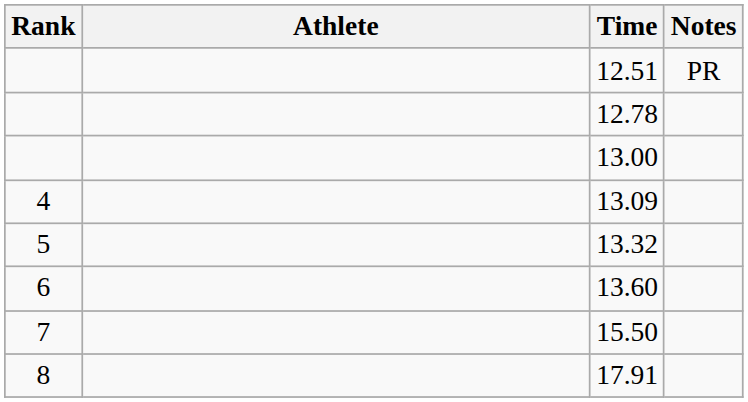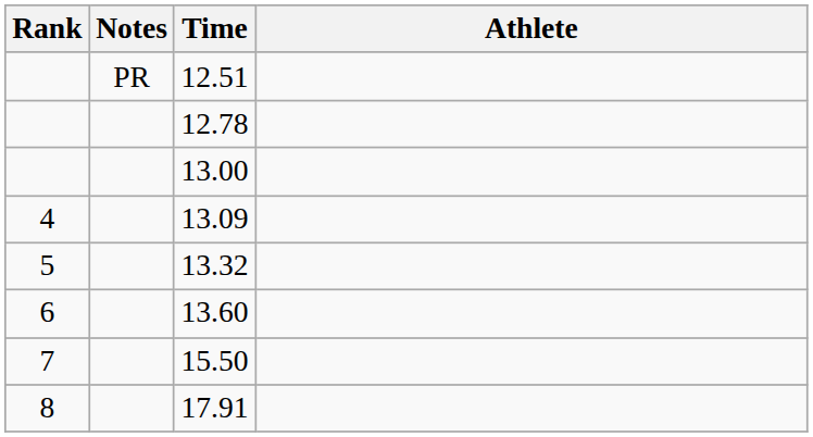columns swapped: Athlete <-> Notes
